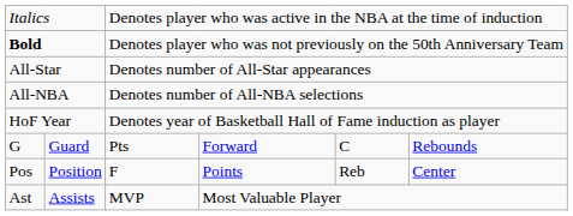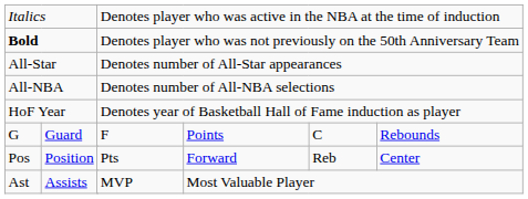G | column 4: Pts -> F
G | column 5: Forward -> Points
Pos | column 4: F -> Pts
Pos | column 5: Points -> Forward
